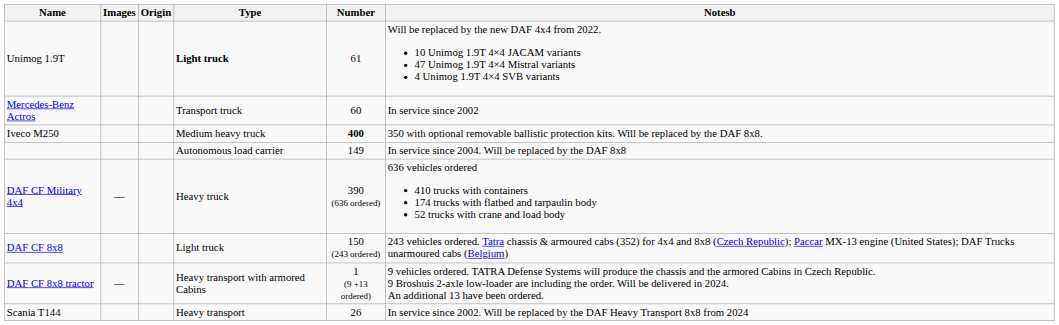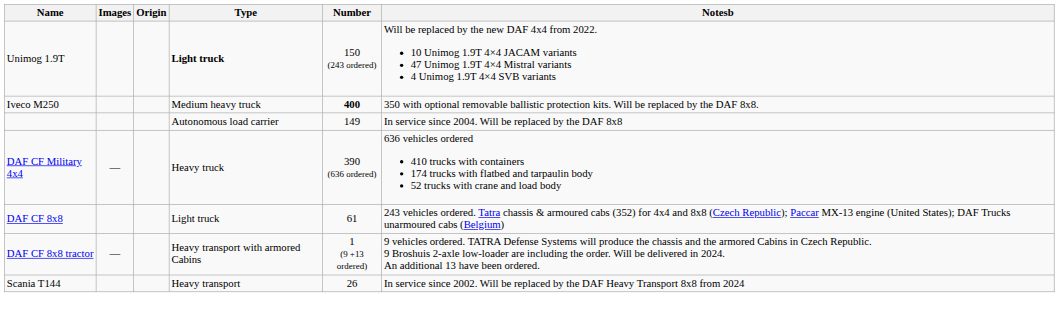Unimog 1.9T | Number: 61 -> 150 (243 ordered)
- row: Mercedes-Benz Actros | Transport truck | 60 | In service since 2002
DAF CF 8x8 | Number: 150 (243 ordered) -> 61
